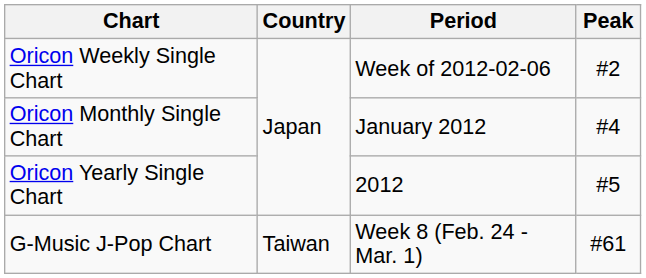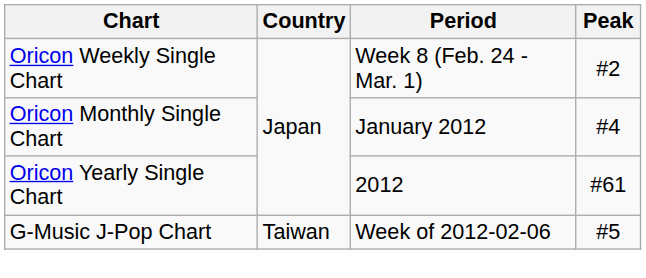Oricon Weekly Single Chart | Period: Week of 2012-02-06 -> Week 8 (Feb. 24 - Mar. 1)
Oricon Yearly Single Chart | Peak: #5 -> #61
G-Music J-Pop Chart | Period: Week 8 (Feb. 24 - Mar. 1) -> Week of 2012-02-06
G-Music J-Pop Chart | Peak: #61 -> #5
